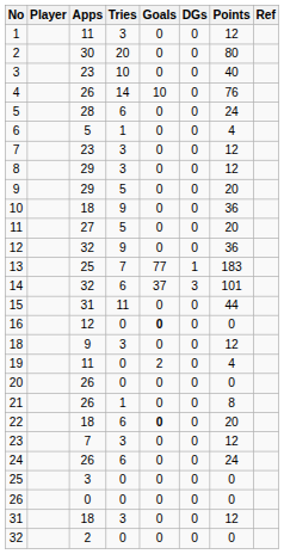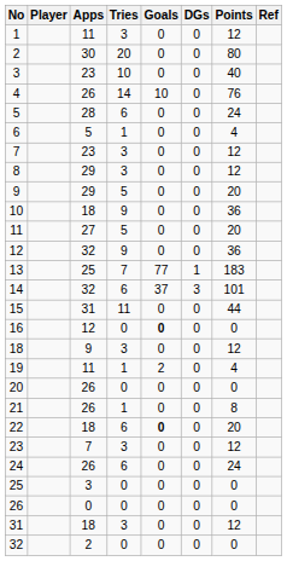19 | Tries: 0 -> 1
